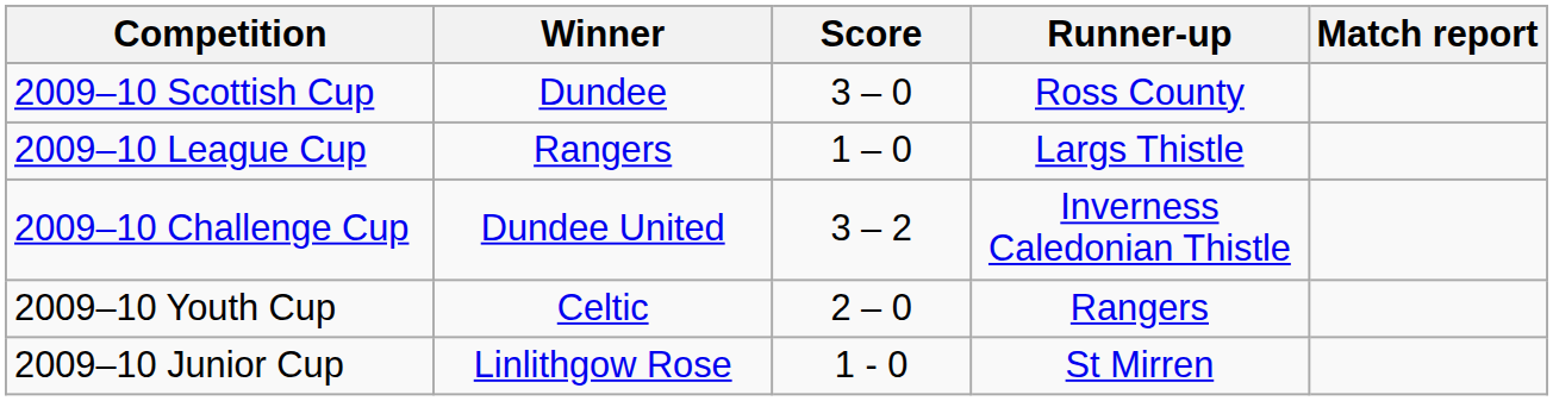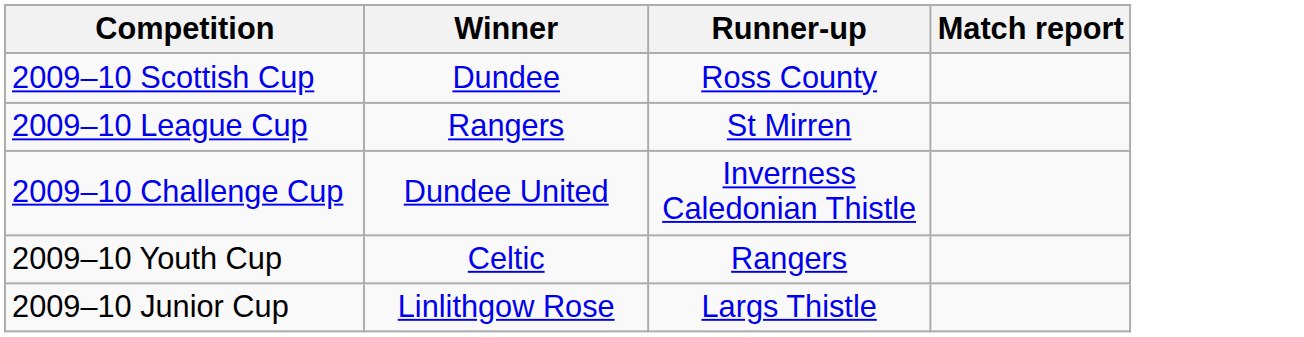- column: Score | 3 – 0 | 1 – 0 | 3 – 2 | 2 – 0 | 1 - 0
2009–10 League Cup | Runner-up: Largs Thistle -> St Mirren
2009–10 Junior Cup | Runner-up: St Mirren -> Largs Thistle
